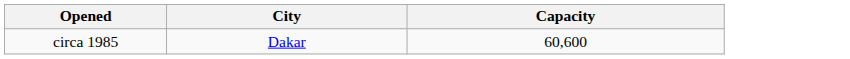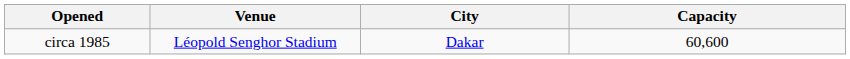+ column: Venue | Léopold Senghor Stadium
